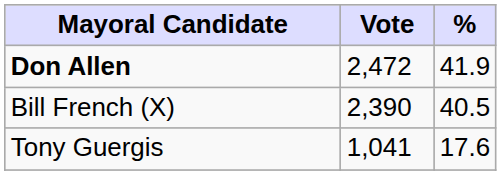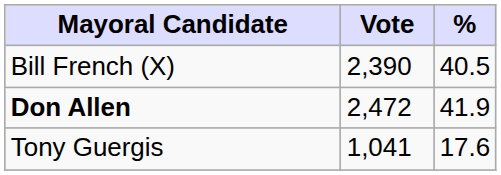rows swapped: Don Allen <-> Bill French (X)
